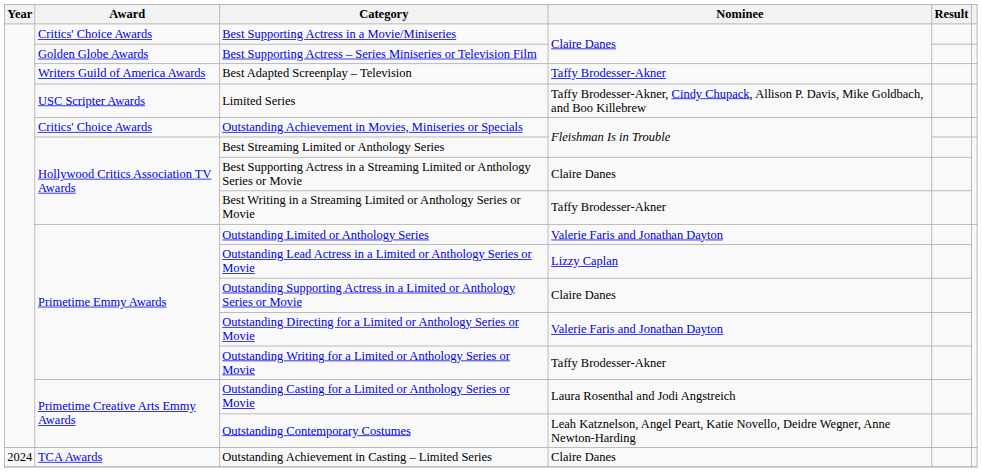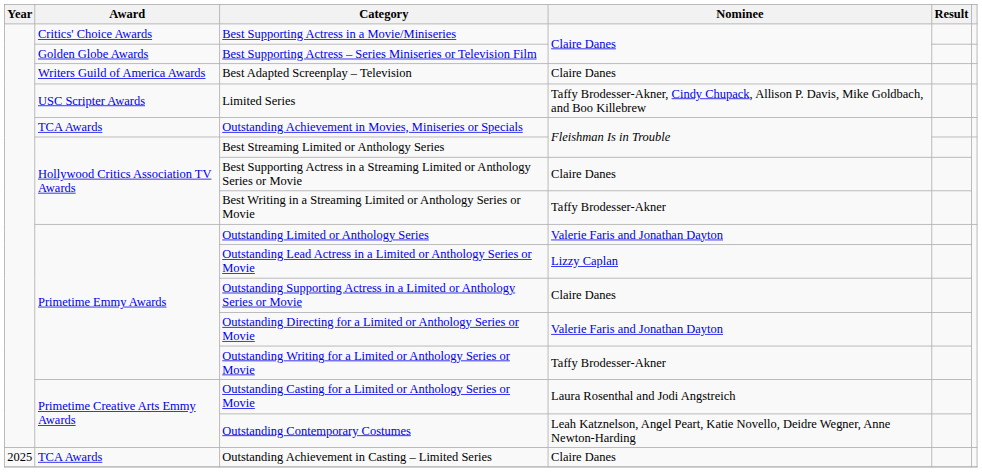Best Adapted Screenplay – Television | Nominee: Taffy Brodesser-Akner -> Claire Danes
Outstanding Achievement in Movies, Miniseries or Specials | Award: Critics' Choice Awards -> TCA Awards
Outstanding Achievement in Casting – Limited Series | Year: 2024 -> 2025
